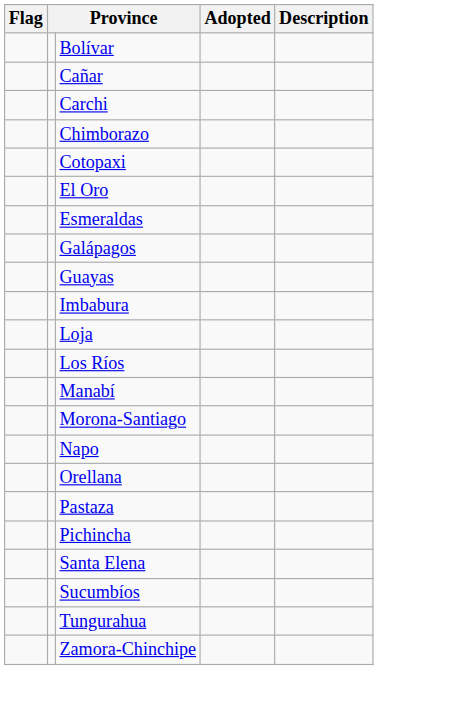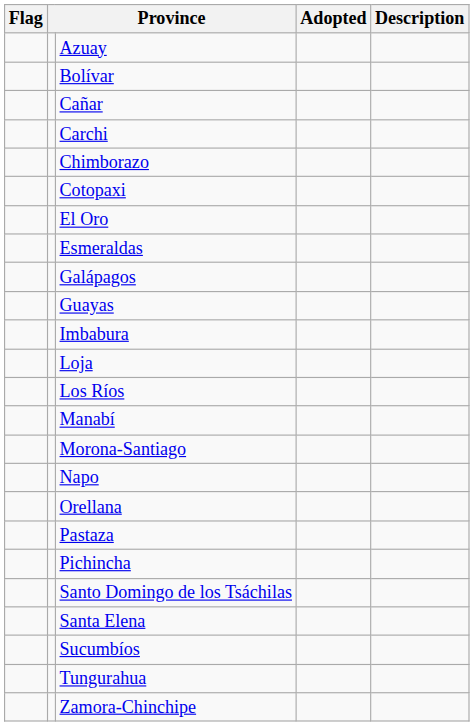+ row: Azuay
+ row: Santo Domingo de los Tsáchilas
